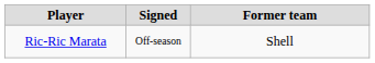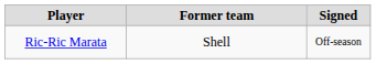columns swapped: Signed <-> Former team
